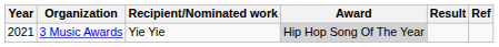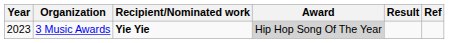3 Music Awards | Year: 2021 -> 2023
3 Music Awards | Recipient/Nominated work: normal -> bold
